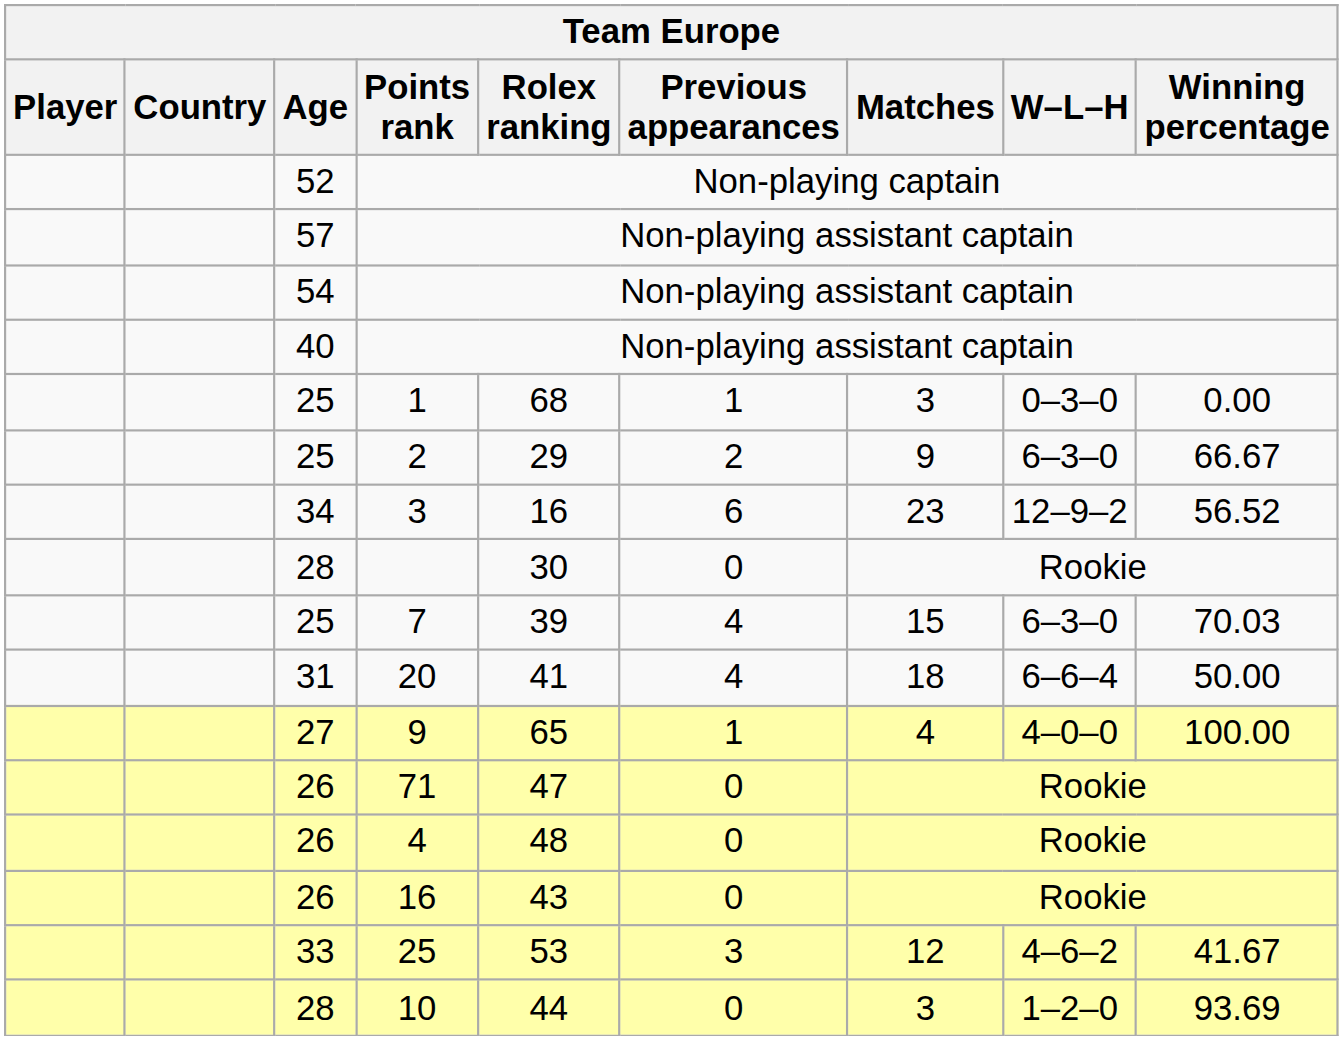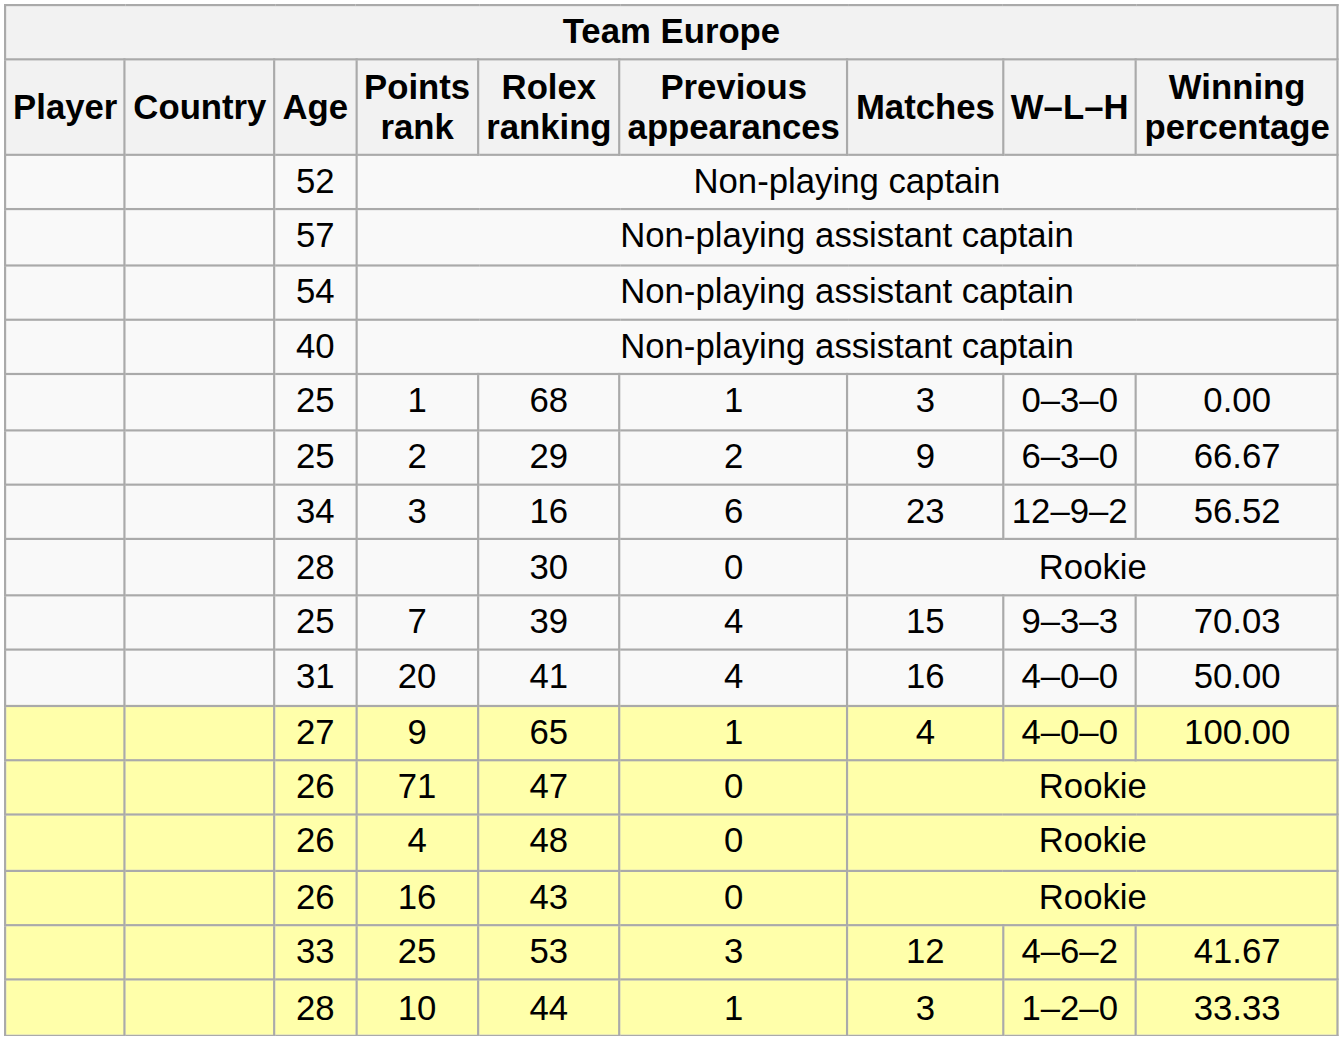7 | W–L–H: 6–3–0 -> 9–3–3
20 | Matches: 18 -> 16
20 | W–L–H: 6–6–4 -> 4–0–0
10 | Previous appearances: 0 -> 1
10 | Winning percentage: 93.69 -> 33.33
